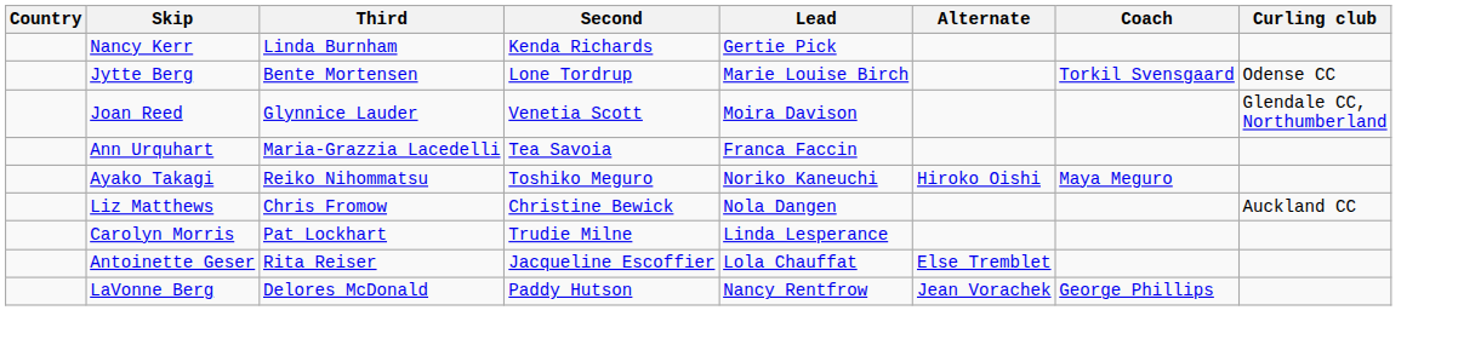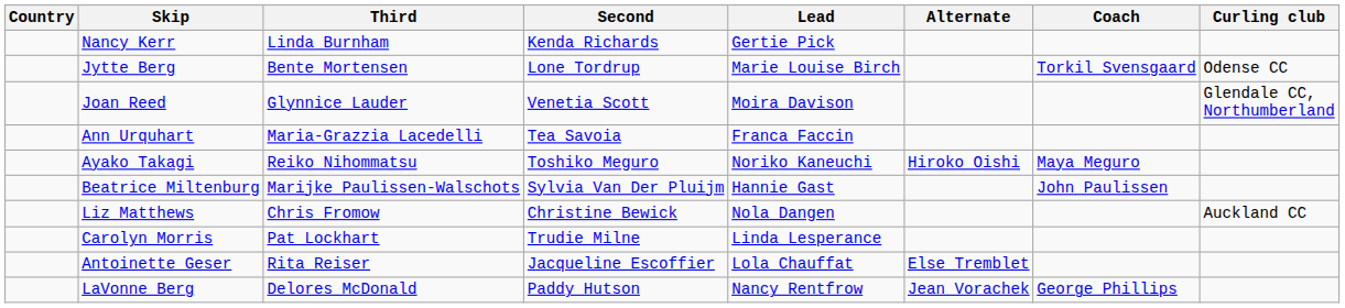+ row: Beatrice Miltenburg | Marijke Paulissen-Walschots | Sylvia Van Der Pluijm | Hannie Gast | John Paulissen
